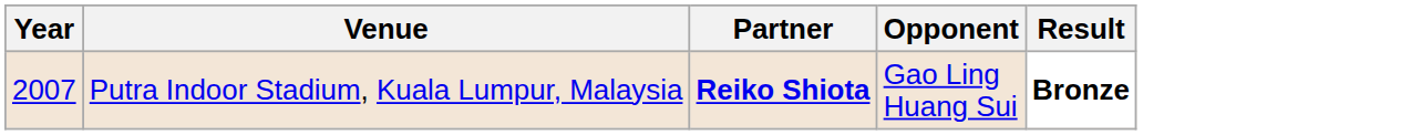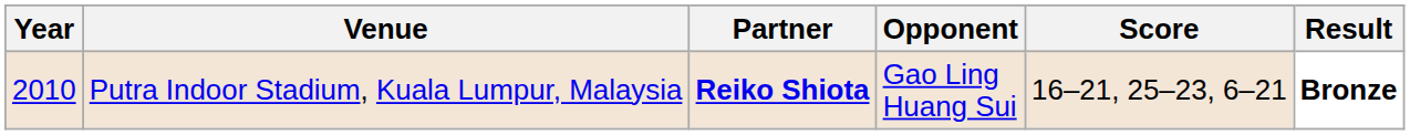+ column: Score | 16–21, 25–23, 6–21
Putra Indoor Stadium, Kuala Lumpur, Malaysia | Year: 2007 -> 2010
